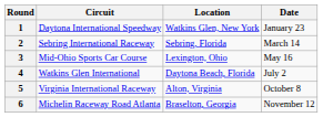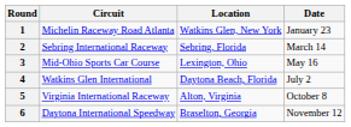1 | Circuit: Daytona International Speedway -> Michelin Raceway Road Atlanta
6 | Circuit: Michelin Raceway Road Atlanta -> Daytona International Speedway
